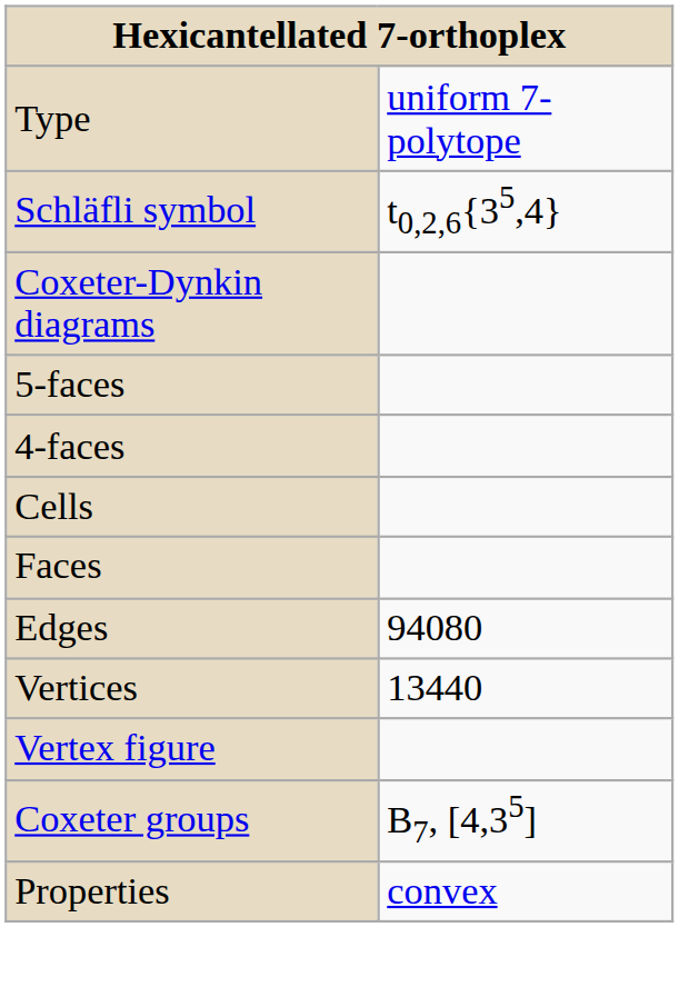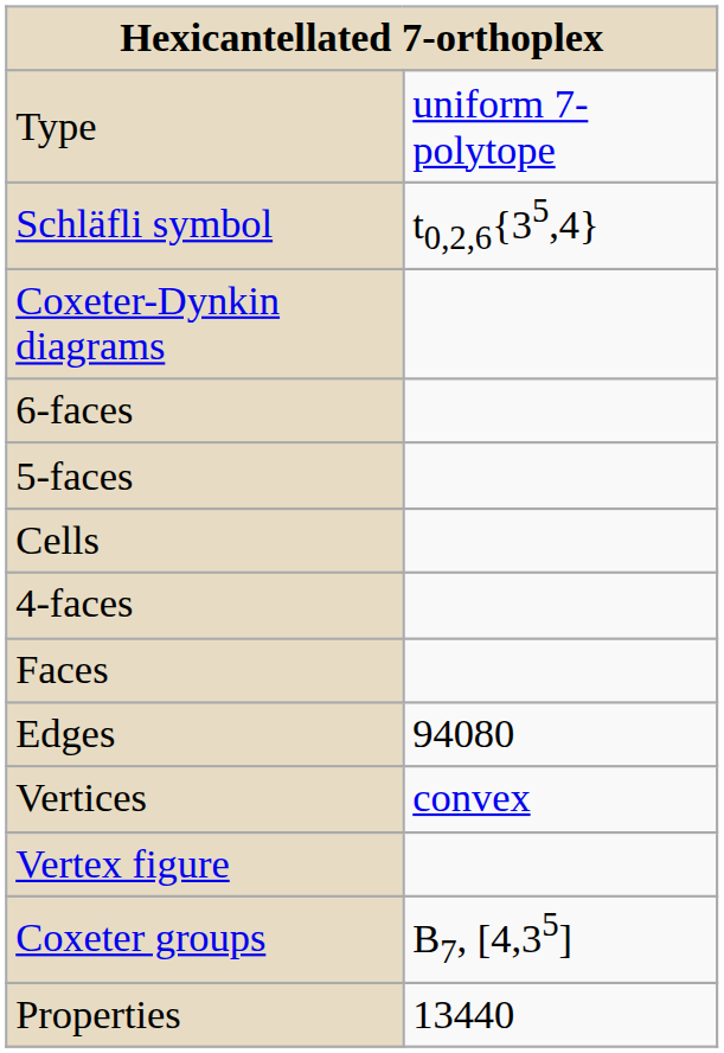+ row: 6-faces
rows swapped: 4-faces <-> Cells
Vertices | column 2: 13440 -> convex
Properties | column 2: convex -> 13440
